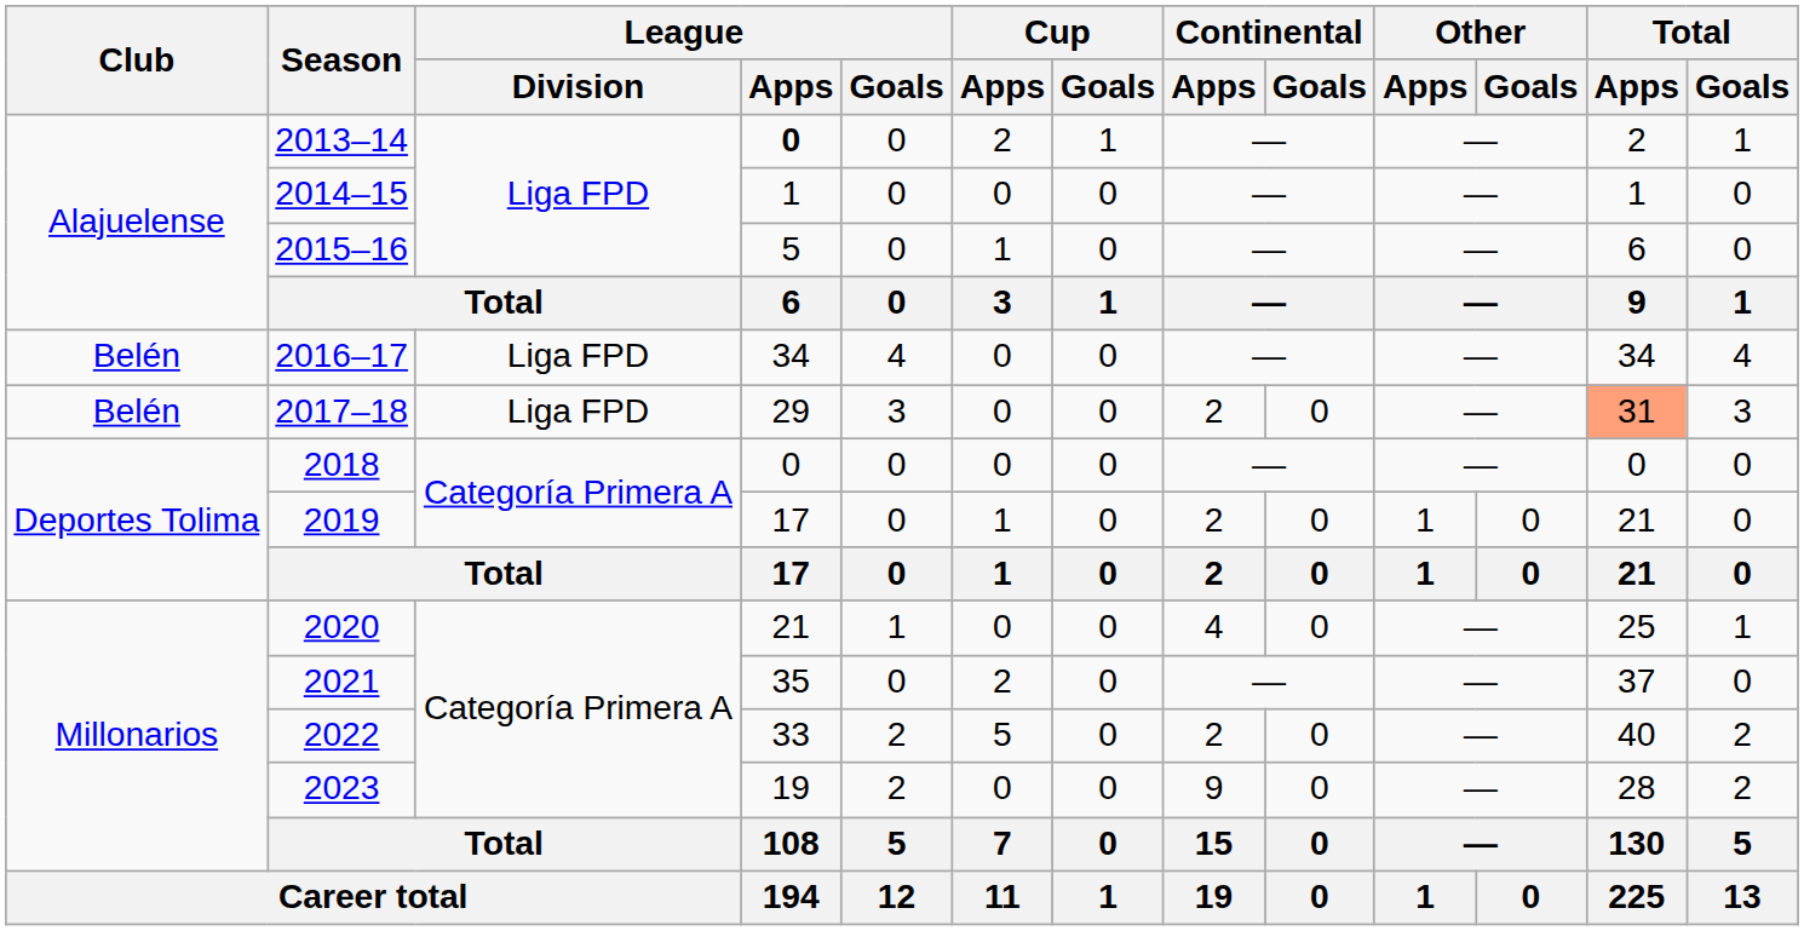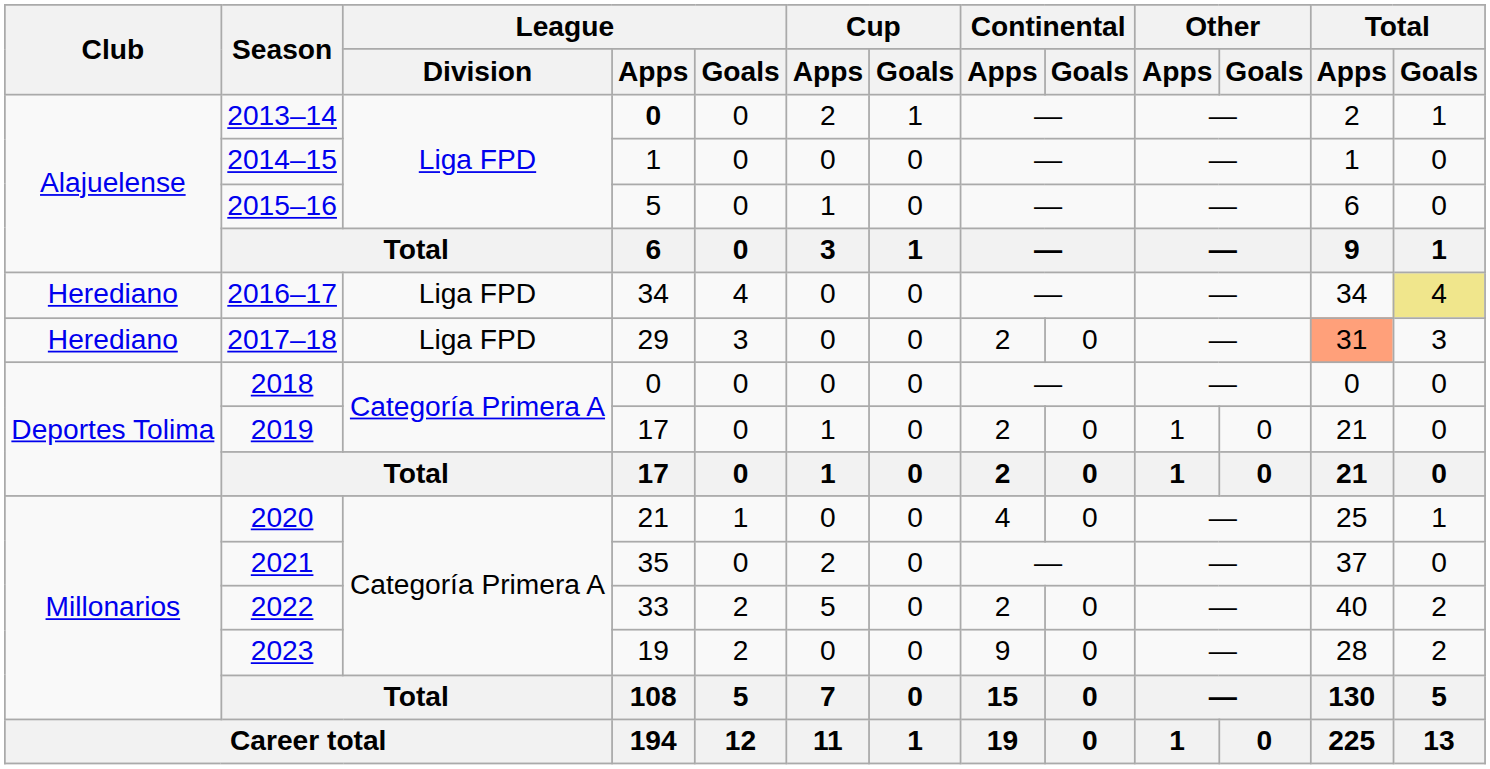2016–17 | Club: Belén -> Herediano
2016–17 | Total / Goals: no background -> khaki background
2017–18 | Club: Belén -> Herediano
